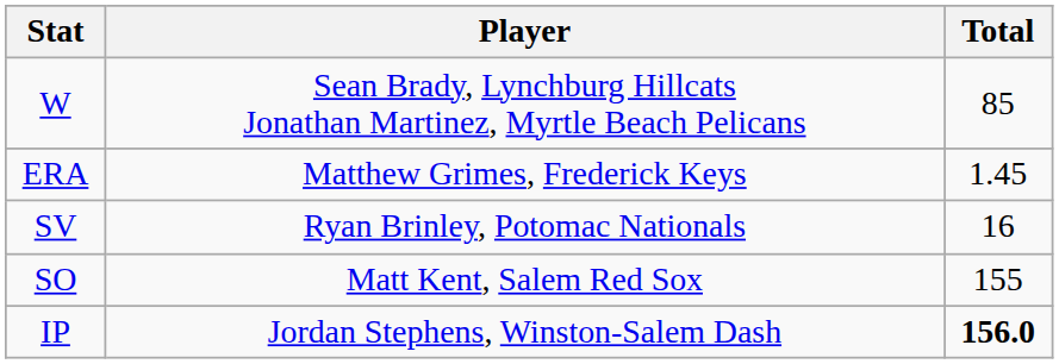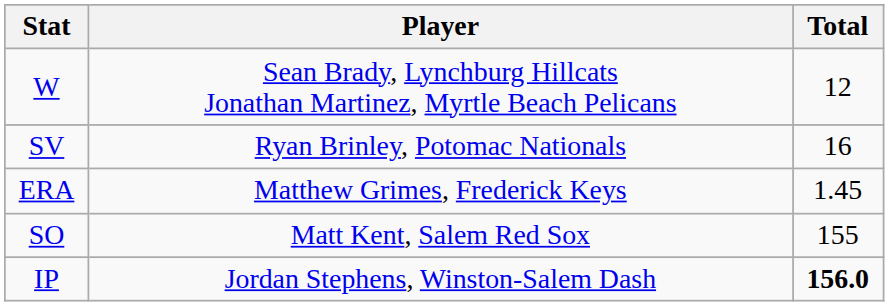W | Total: 85 -> 12
rows swapped: ERA <-> SV
